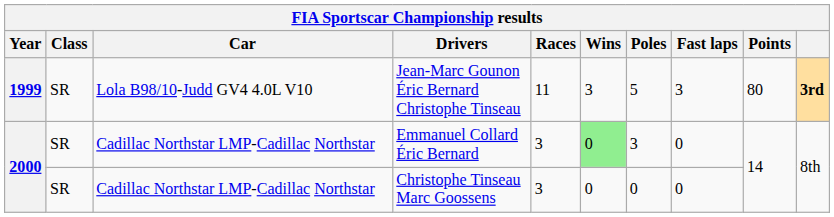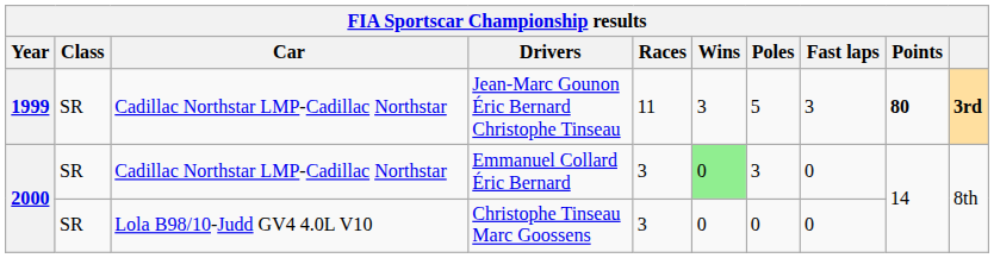Jean-Marc Gounon Éric Bernard Christophe Tinseau | Car: Lola B98/10-Judd GV4 4.0L V10 -> Cadillac Northstar LMP-Cadillac Northstar
Jean-Marc Gounon Éric Bernard Christophe Tinseau | Points: normal -> bold
Christophe Tinseau Marc Goossens | Car: Cadillac Northstar LMP-Cadillac Northstar -> Lola B98/10-Judd GV4 4.0L V10
